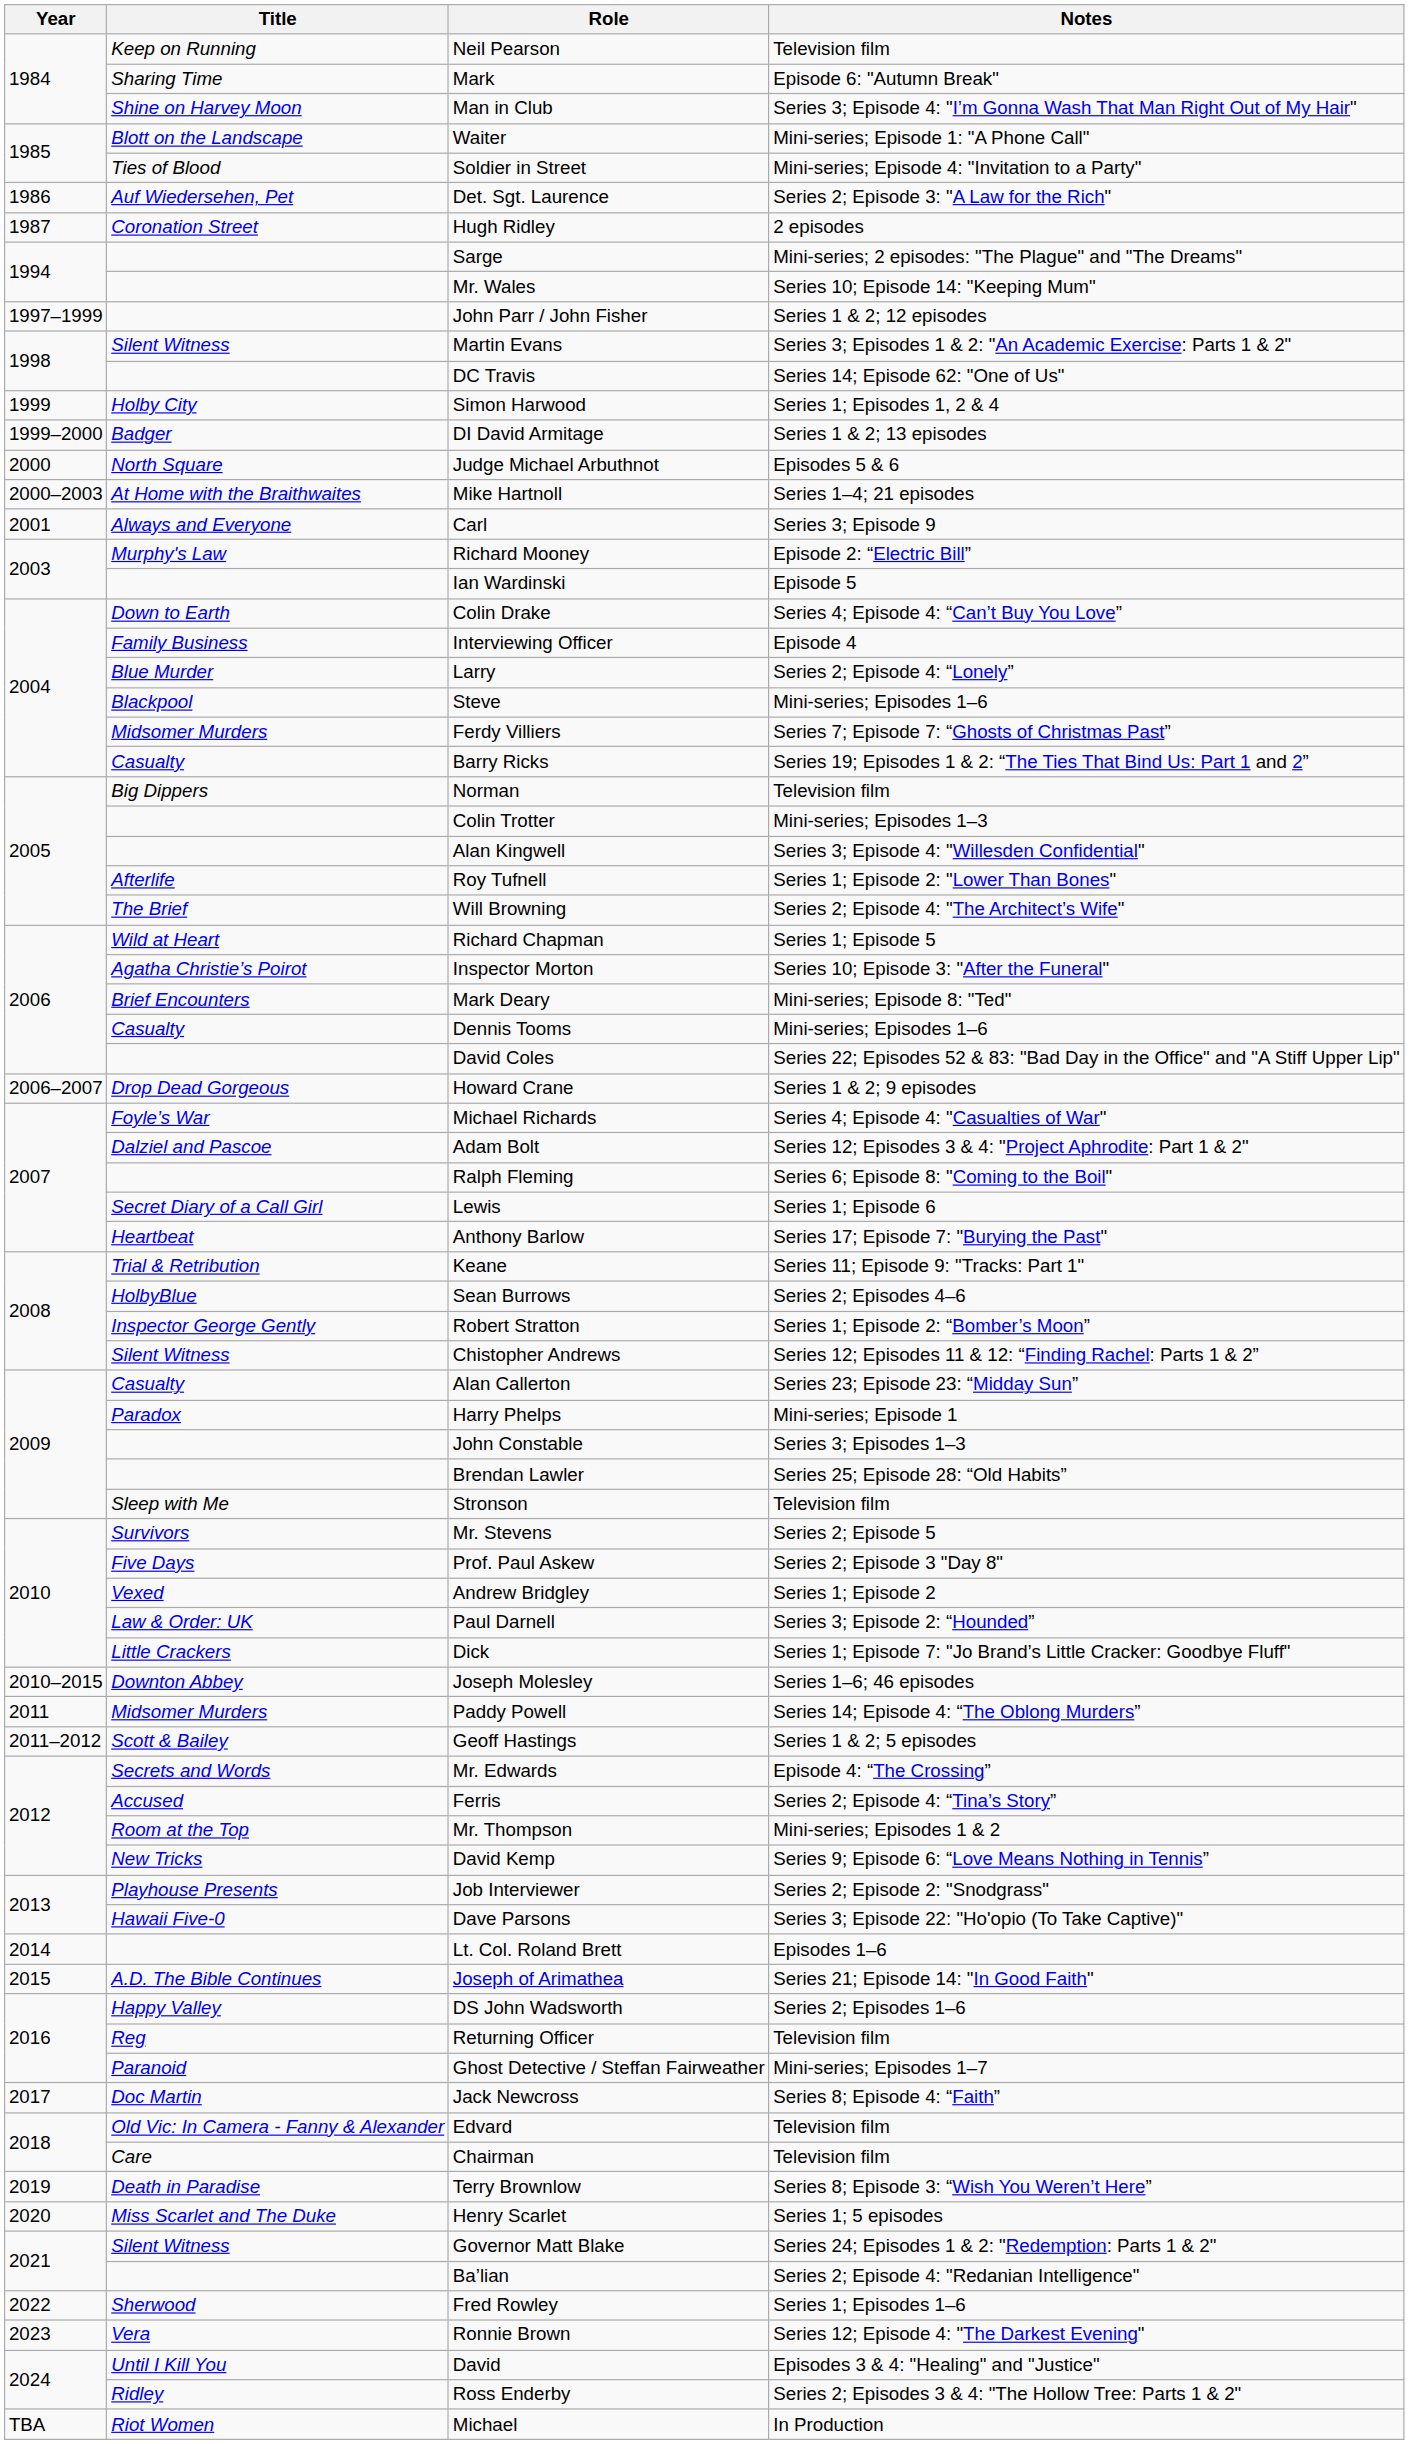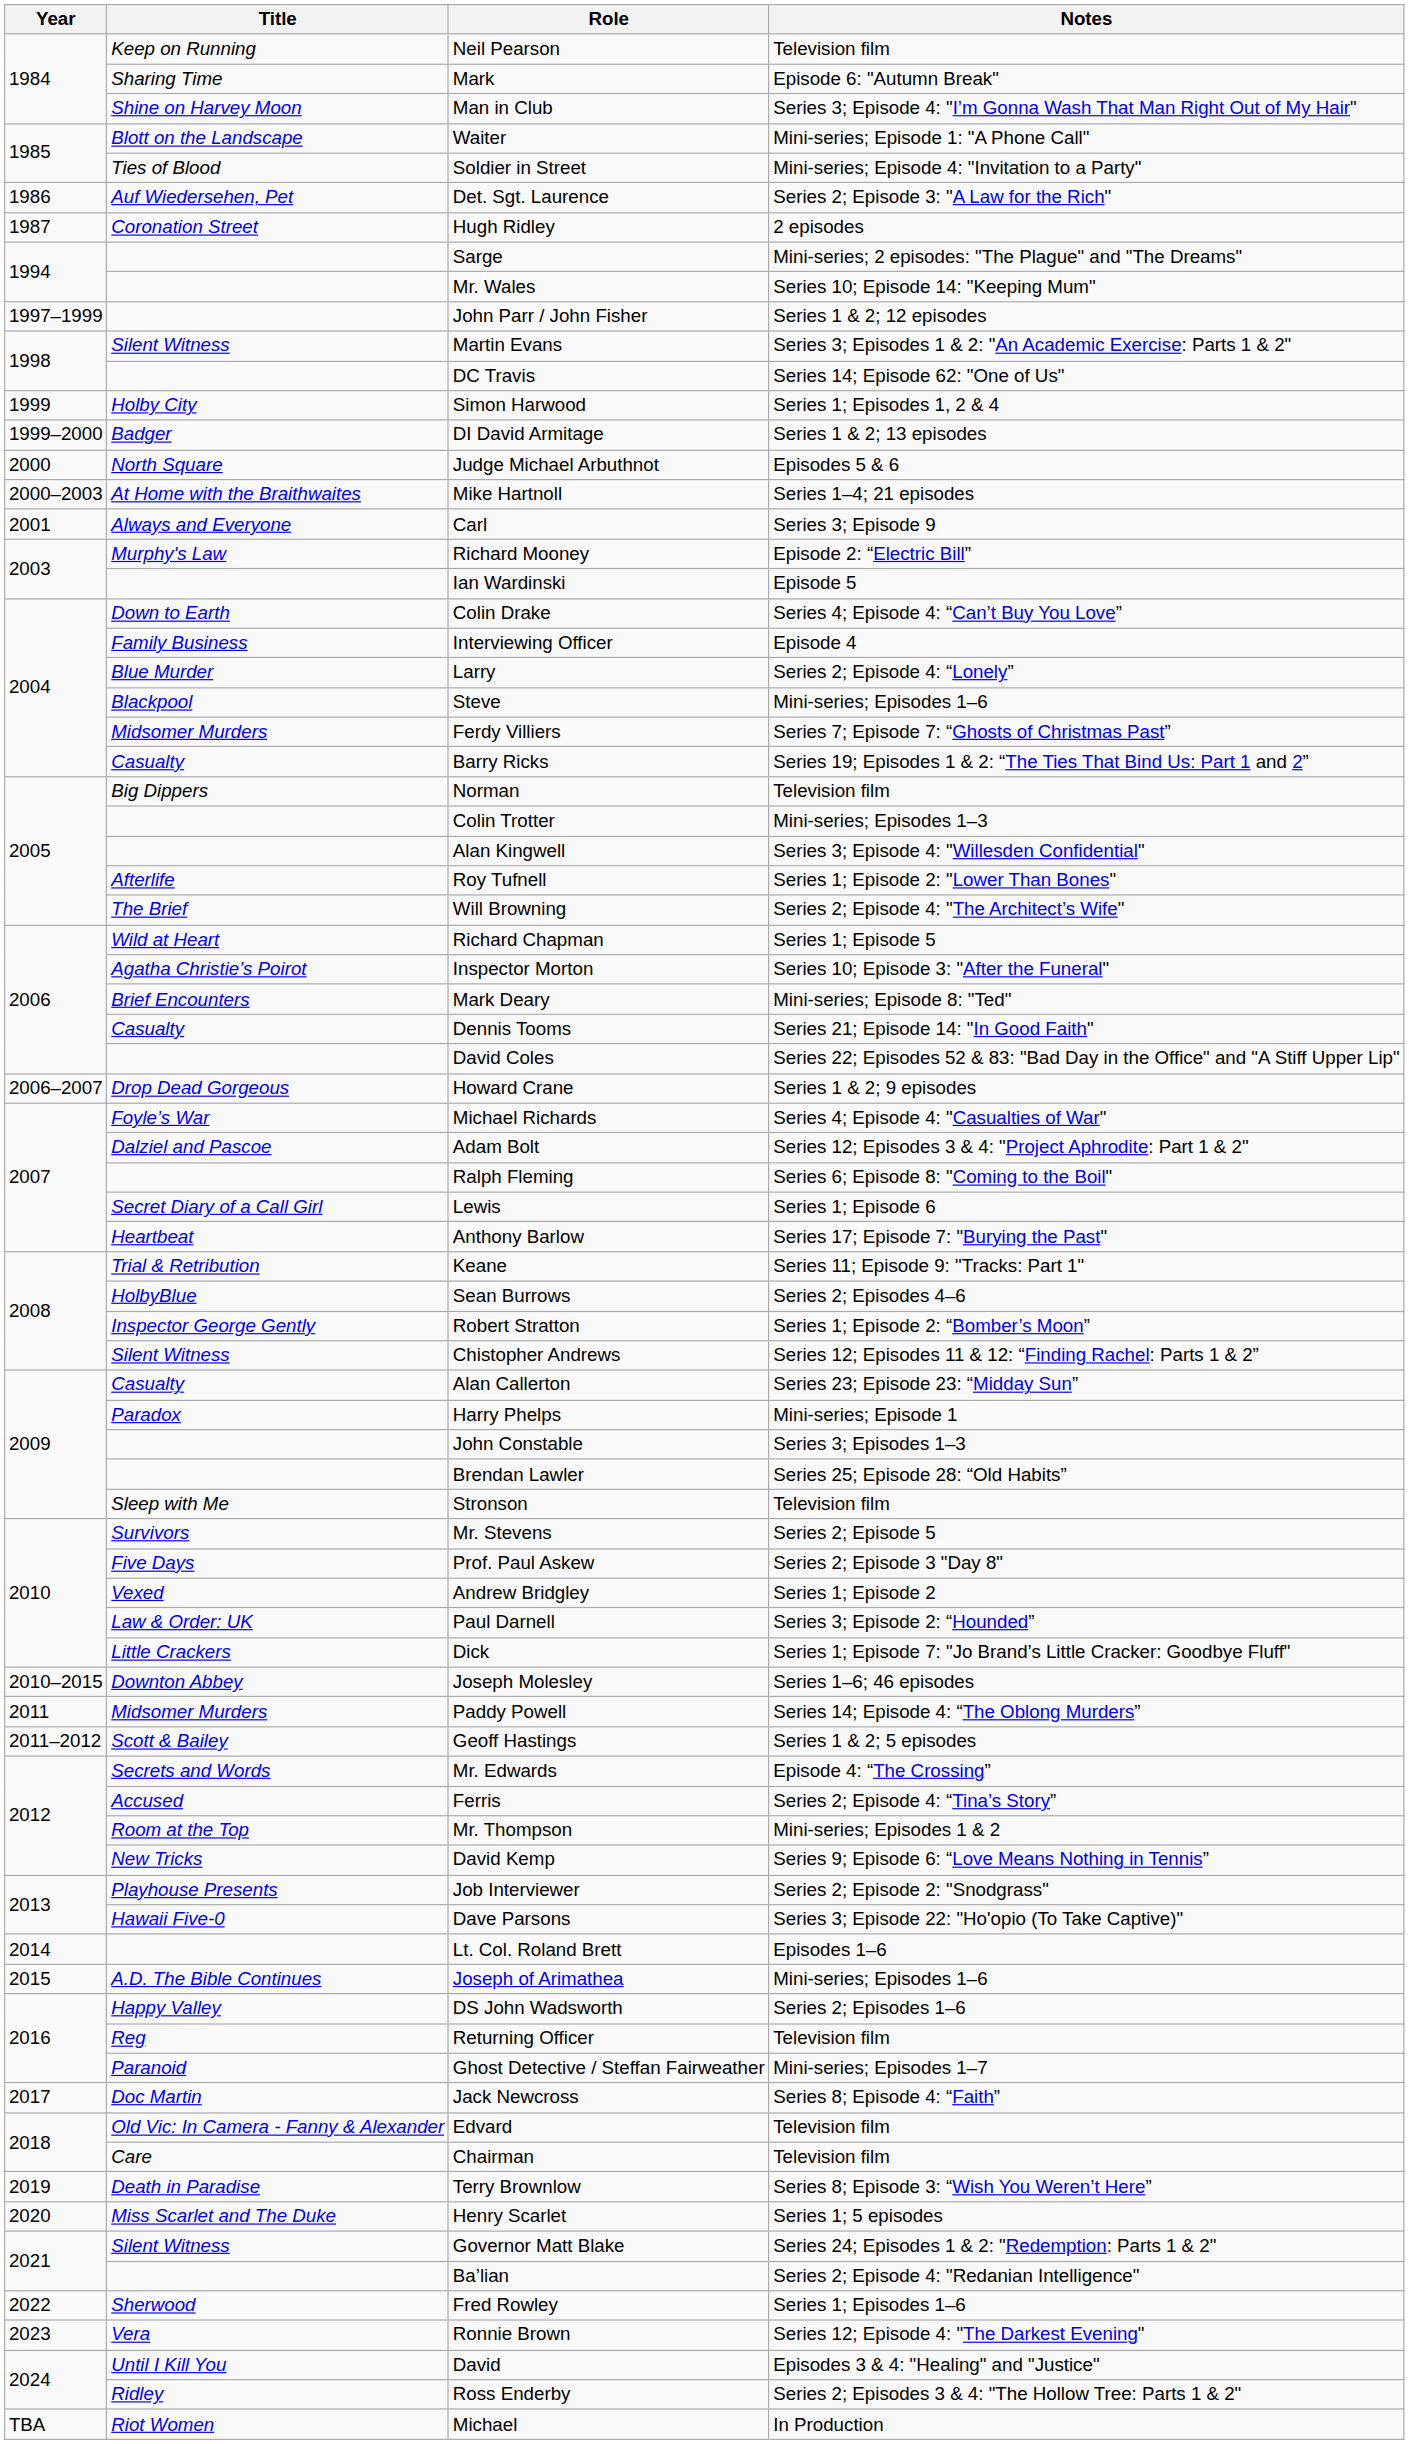Dennis Tooms | Notes: Mini-series; Episodes 1–6 -> Series 21; Episode 14: "In Good Faith"
Joseph of Arimathea | Notes: Series 21; Episode 14: "In Good Faith" -> Mini-series; Episodes 1–6
